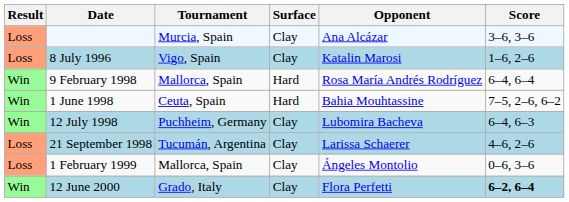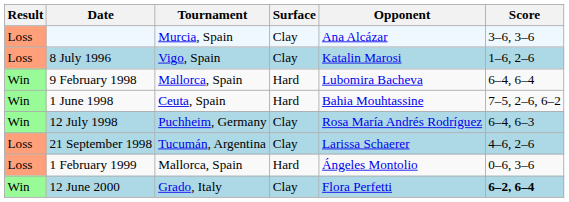9 February 1998 | Opponent: Rosa María Andrés Rodríguez -> Lubomira Bacheva
12 July 1998 | Opponent: Lubomira Bacheva -> Rosa María Andrés Rodríguez
1 February 1999 | Surface: Clay -> Hard
